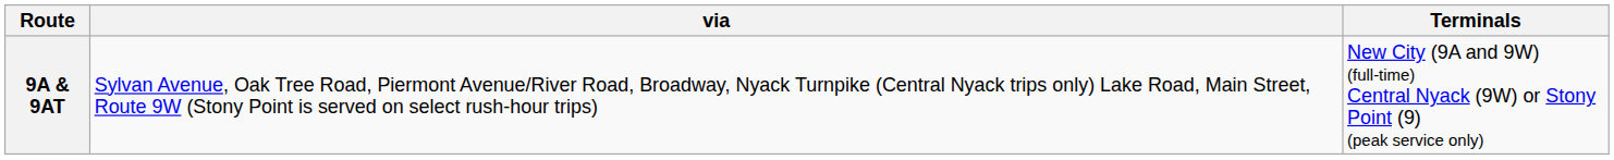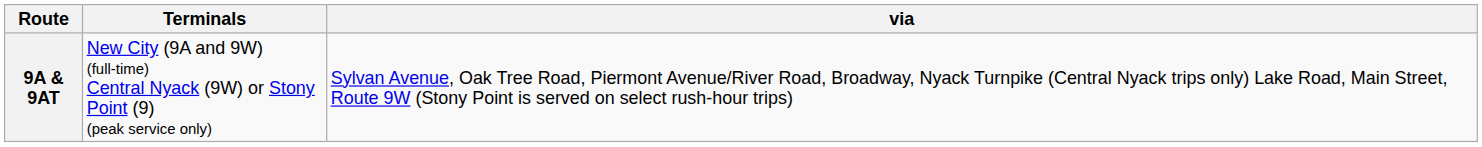columns swapped: Terminals <-> via
